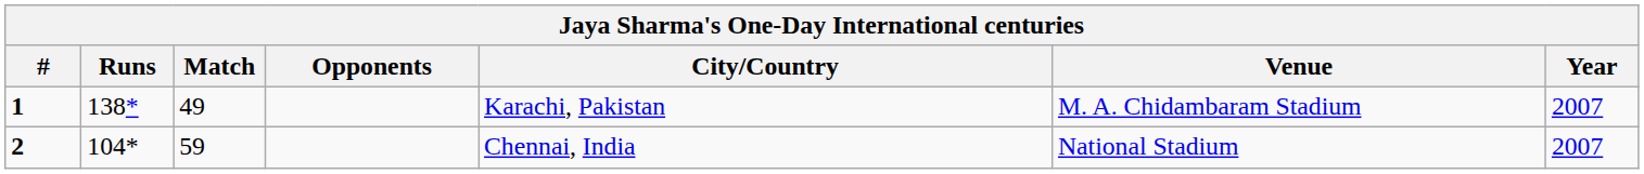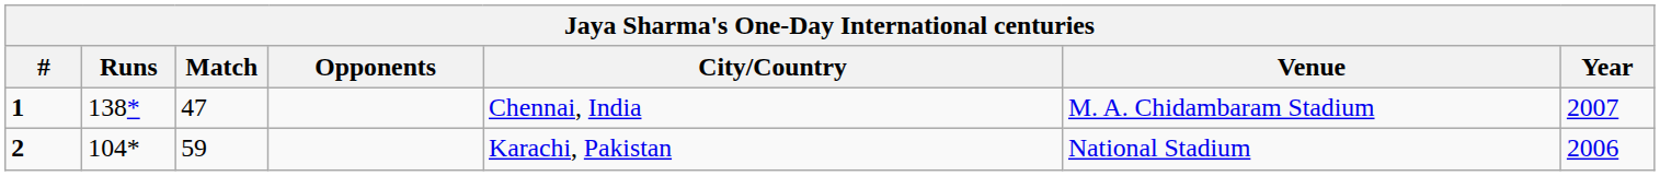1 | Match: 49 -> 47
1 | City/Country: Karachi, Pakistan -> Chennai, India
2 | City/Country: Chennai, India -> Karachi, Pakistan
2 | Year: 2007 -> 2006
